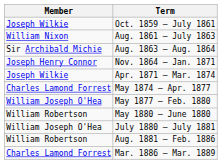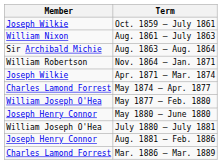Nov. 1864 – Jan. 1871 | Member: Joseph Henry Connor -> William Robertson
May 1880 – June 1880 | Member: William Robertson -> Joseph Henry Connor
Aug. 1881 – Feb. 1886 | Member: William Robertson -> Joseph Henry Connor
